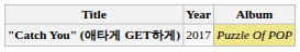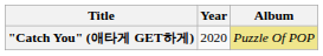"Catch You" (애타게 GET하게) | Year: 2017 -> 2020
